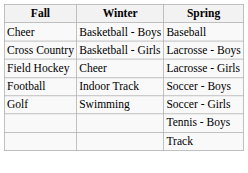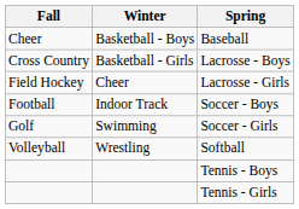+ row: Volleyball | Wrestling | Softball
+ row: Tennis - Girls
- row: Track
